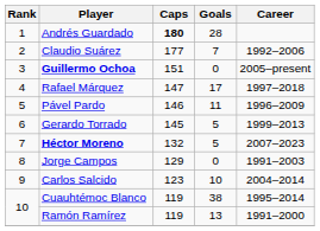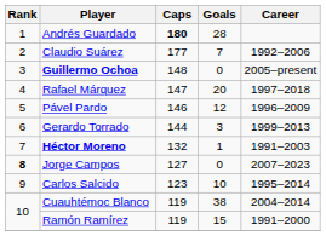Guillermo Ochoa | Caps: 151 -> 148
Rafael Márquez | Goals: 17 -> 20
Pável Pardo | Goals: 11 -> 12
Gerardo Torrado | Caps: 145 -> 144
Gerardo Torrado | Goals: 5 -> 3
Héctor Moreno | Goals: 5 -> 1
Héctor Moreno | Career: 2007–2023 -> 1991–2003
Jorge Campos | Rank: normal -> bold
Jorge Campos | Caps: 129 -> 127
Jorge Campos | Career: 1991–2003 -> 2007–2023
Carlos Salcido | Career: 2004–2014 -> 1995–2014
Cuauhtémoc Blanco | Career: 1995–2014 -> 2004–2014
Ramón Ramírez | Goals: 13 -> 15
